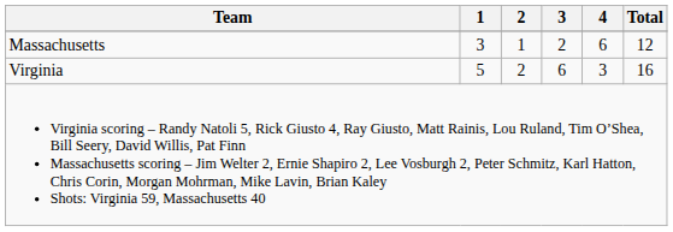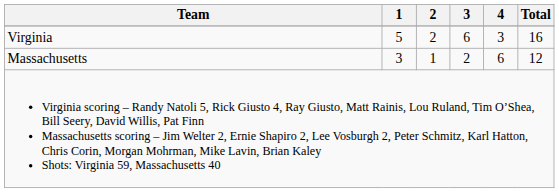rows swapped: Virginia <-> Massachusetts
